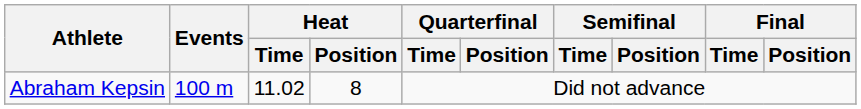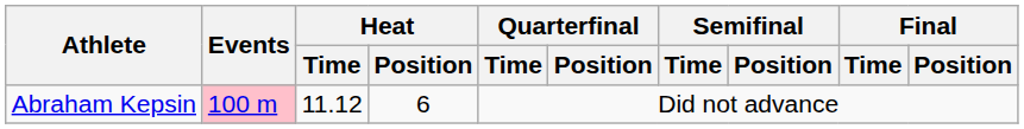Abraham Kepsin | Events: no background -> pink background
Abraham Kepsin | Heat / Time: 11.02 -> 11.12
Abraham Kepsin | Heat / Position: 8 -> 6
